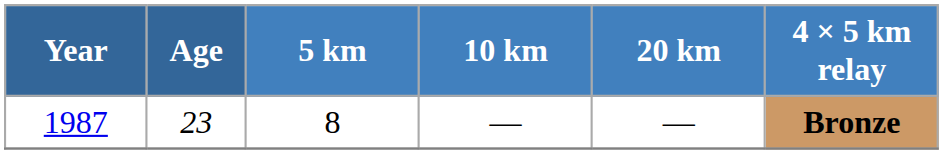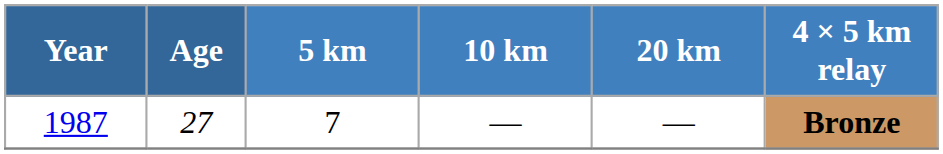1987 | Age: 23 -> 27
1987 | 5 km: 8 -> 7
